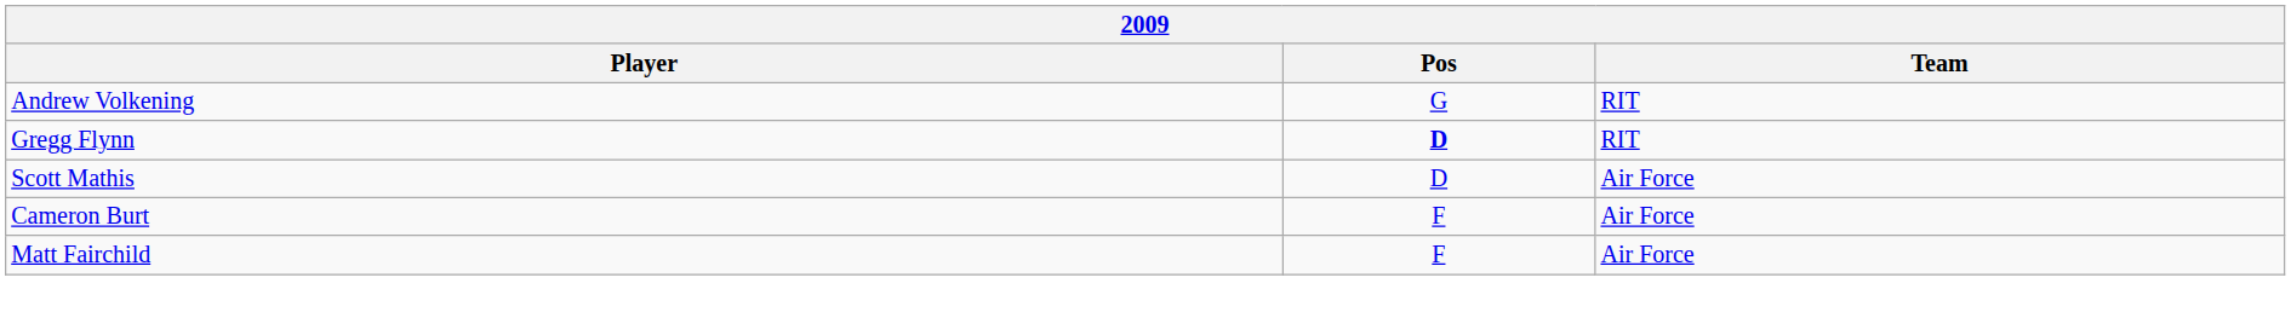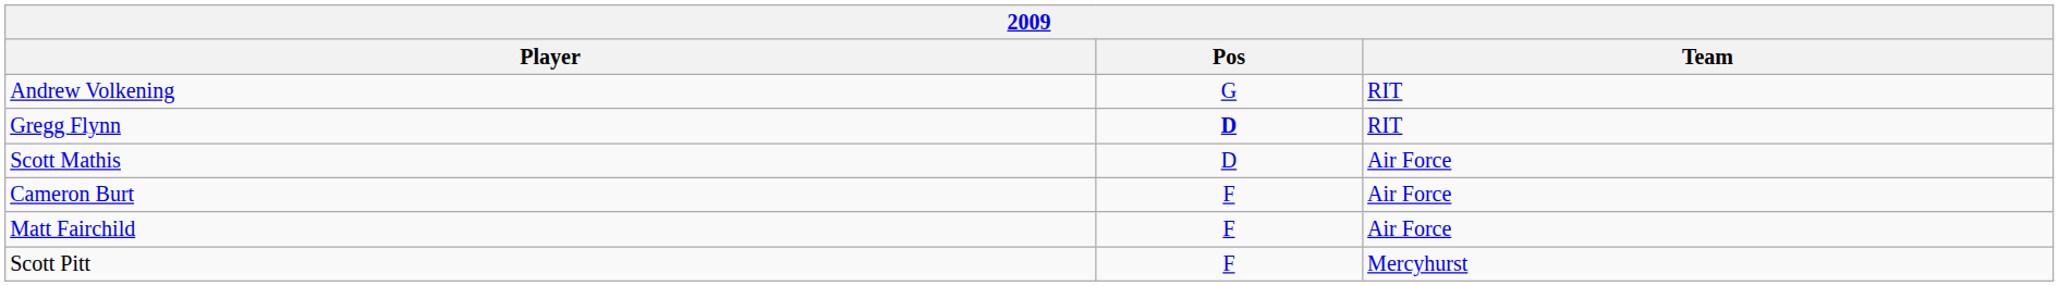+ row: Scott Pitt | F | Mercyhurst
